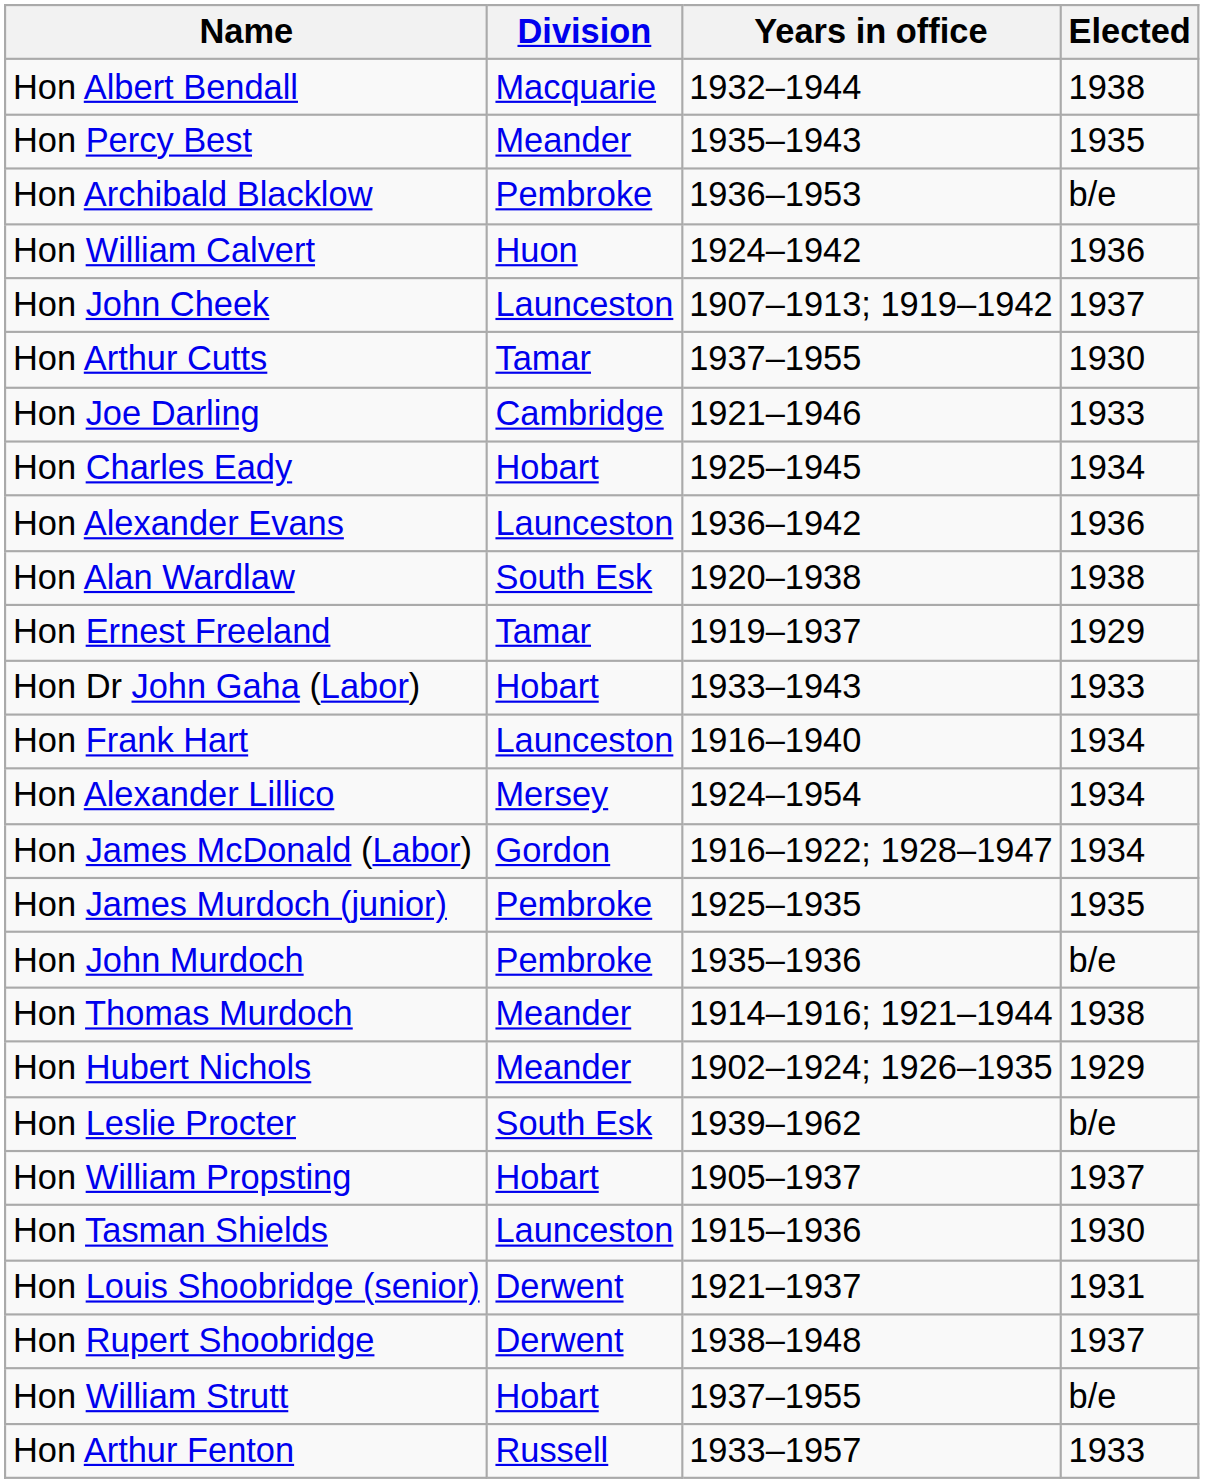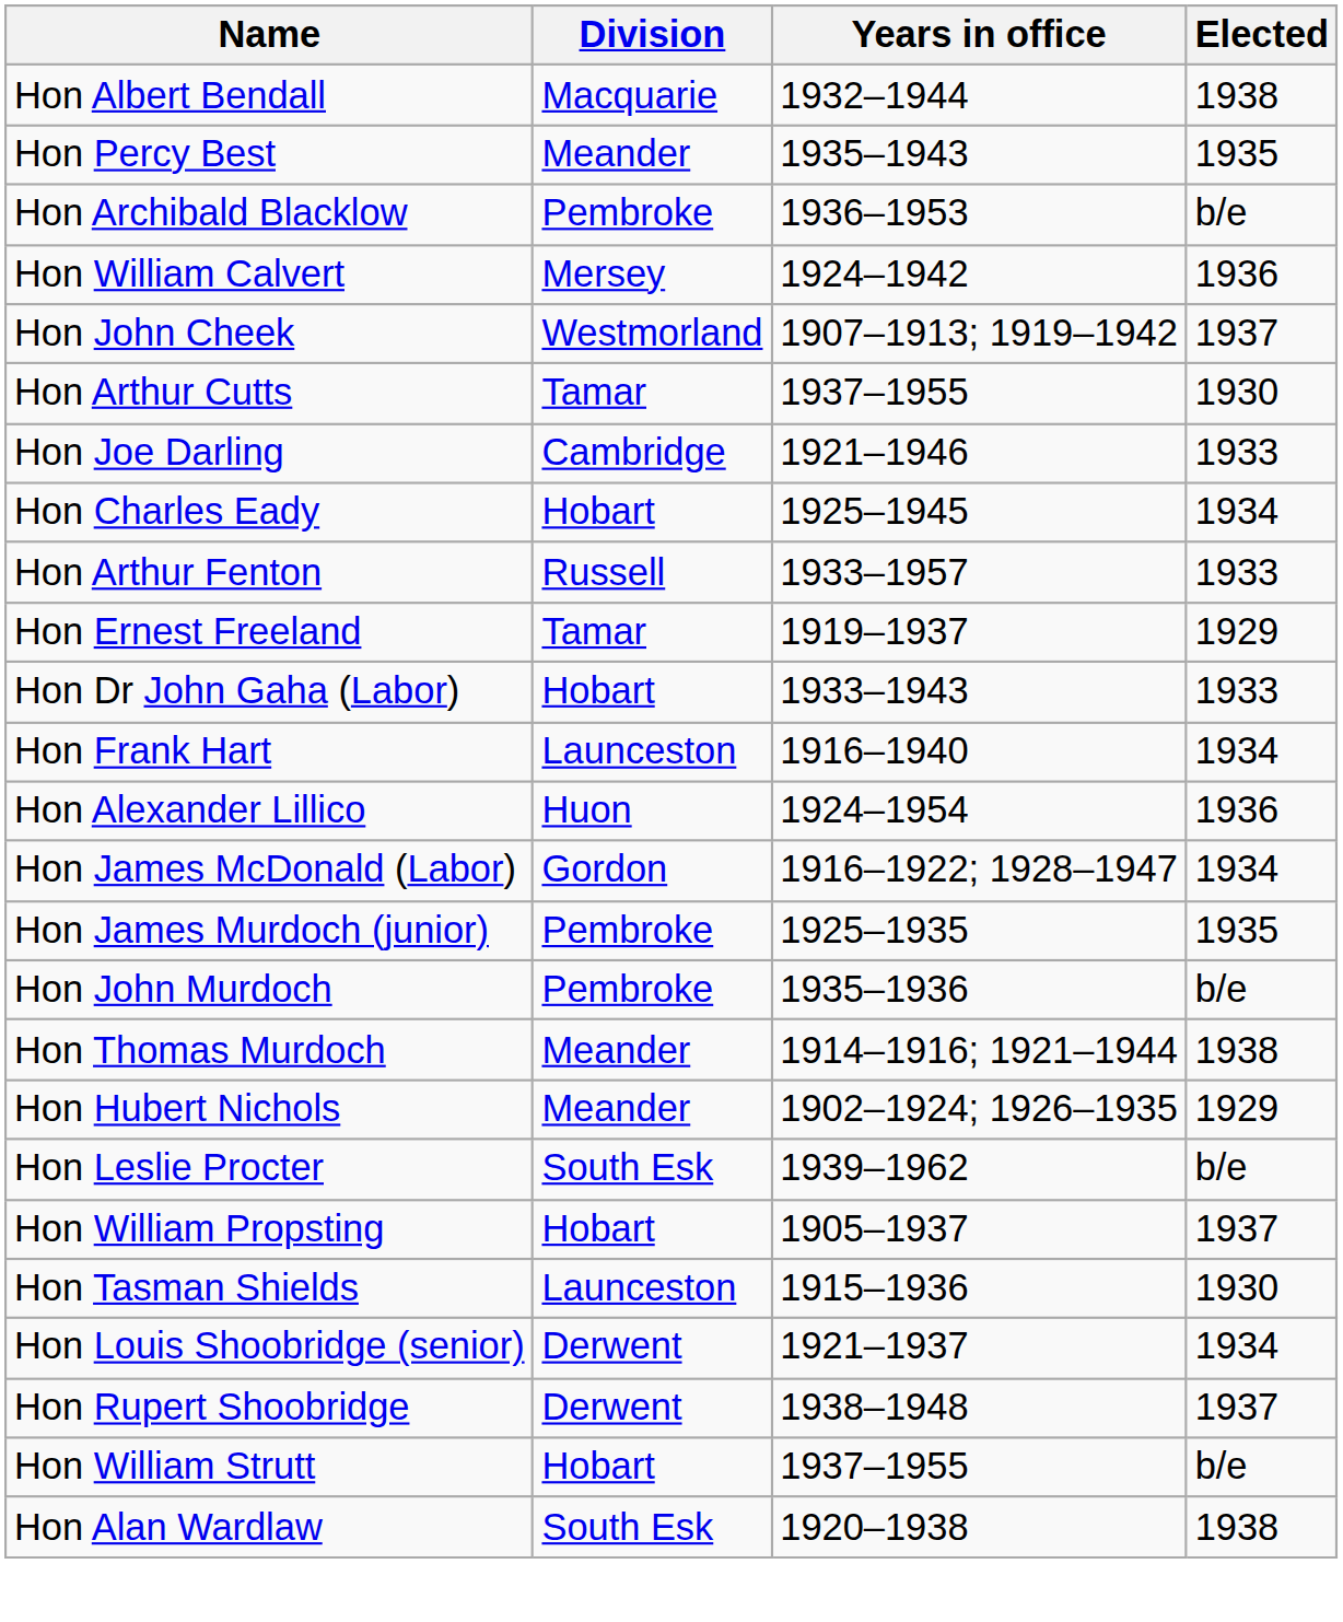Hon William Calvert | Division: Huon -> Mersey
Hon John Cheek | Division: Launceston -> Westmorland
- row: Hon Alexander Evans | Launceston | 1936–1942 | 1936
rows swapped: Hon Arthur Fenton <-> Hon Alan Wardlaw
Hon Alexander Lillico | Division: Mersey -> Huon
Hon Alexander Lillico | Elected: 1934 -> 1936
Hon Louis Shoobridge (senior) | Elected: 1931 -> 1934
